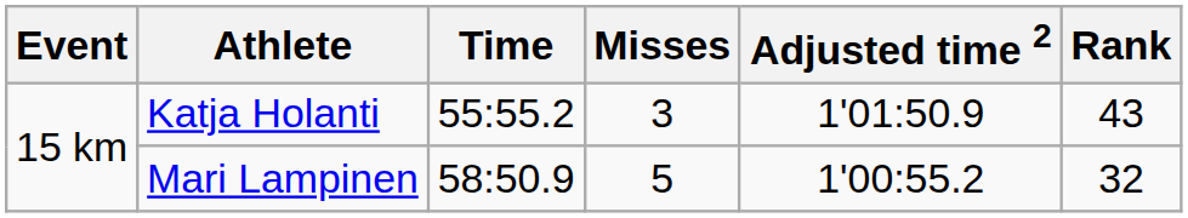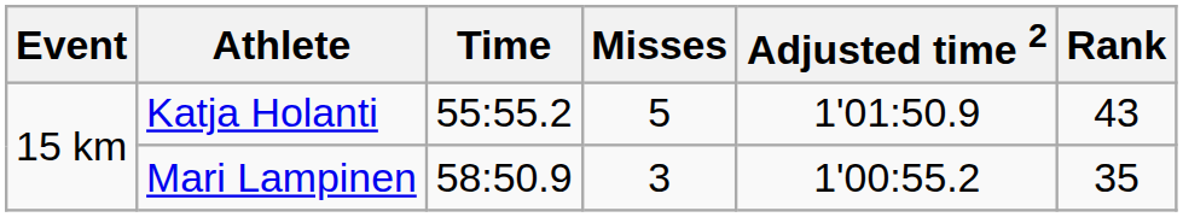Katja Holanti | Misses: 3 -> 5
Mari Lampinen | Misses: 5 -> 3
Mari Lampinen | Rank: 32 -> 35
